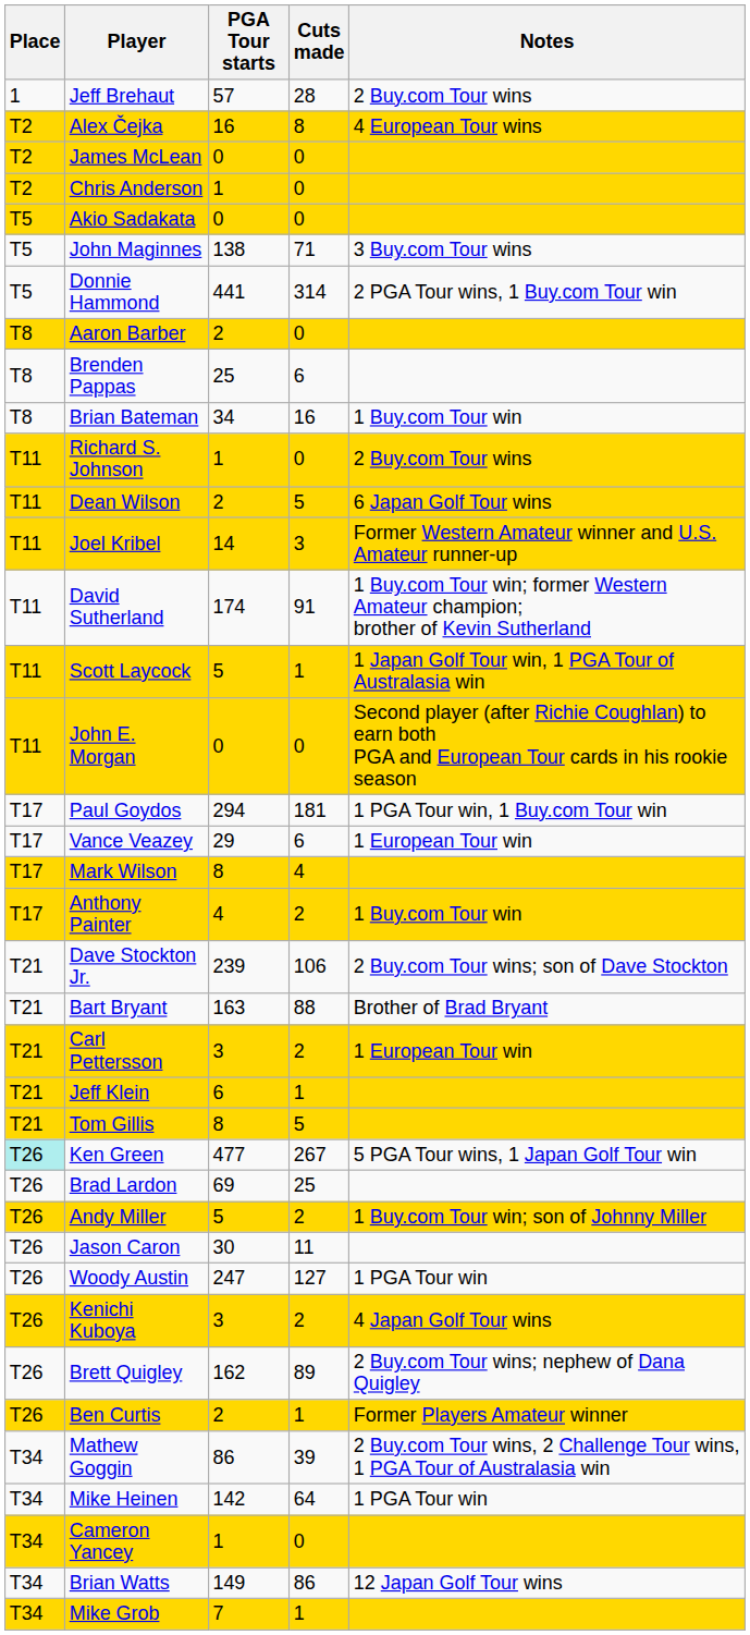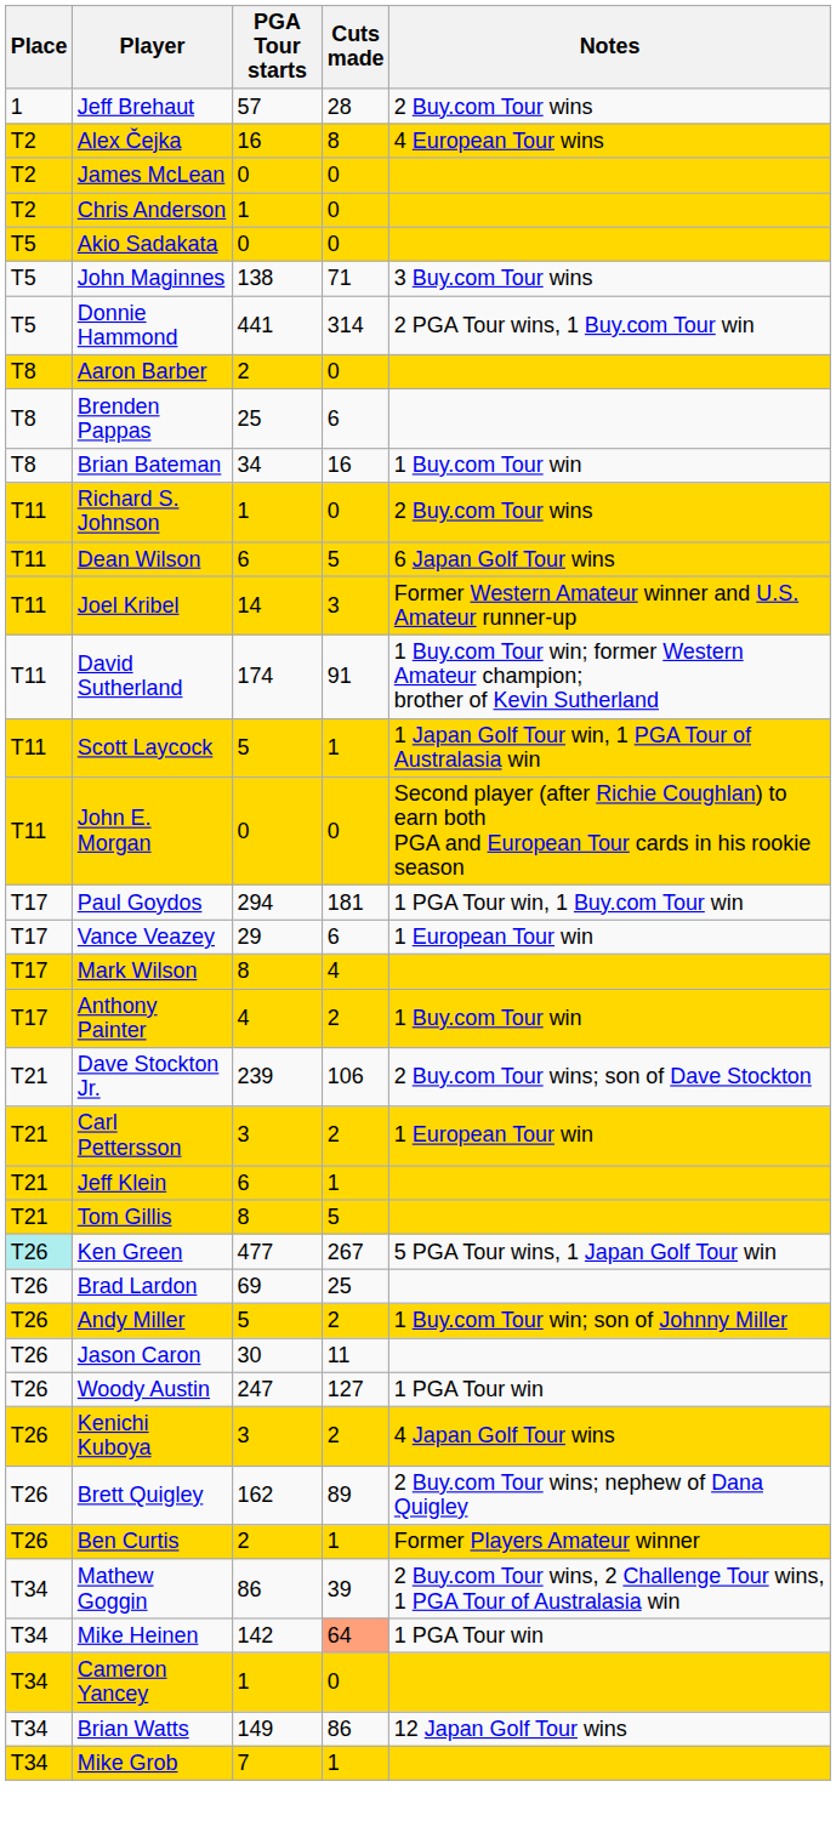Dean Wilson | PGA Tour starts: 2 -> 6
- row: T21 | Bart Bryant | 163 | 88 | Brother of Brad Bryant
Mike Heinen | Cuts made: no background -> lightsalmon background
